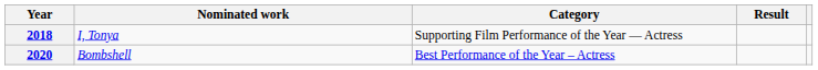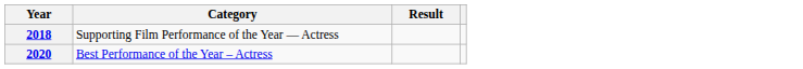- column: Nominated work | I, Tonya | Bombshell
